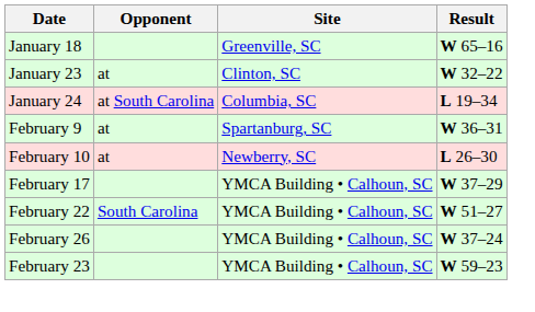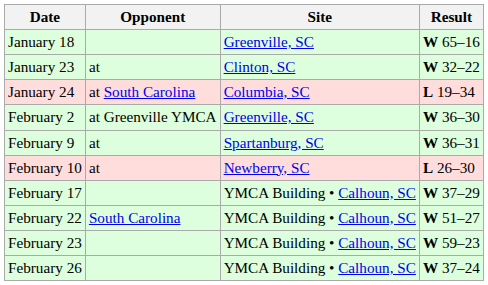+ row: February 2 | at Greenville YMCA | Greenville, SC | W 36–30
rows swapped: February 23 <-> February 26
